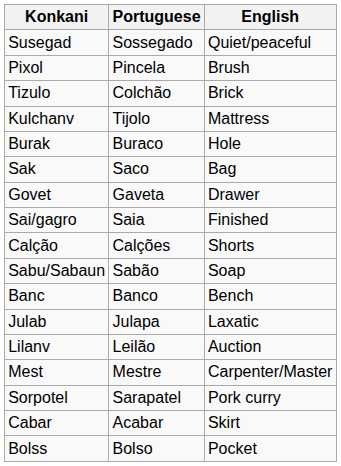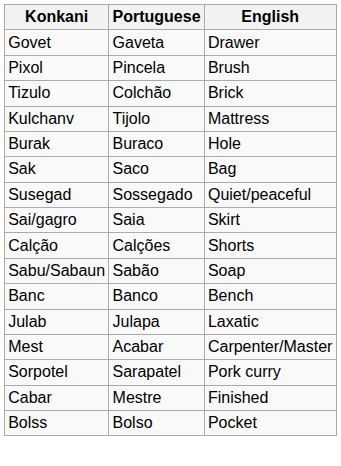rows swapped: Govet <-> Susegad
Sai/gagro | English: Finished -> Skirt
- row: Lilanv | Leilão | Auction
Mest | Portuguese: Mestre -> Acabar
Cabar | Portuguese: Acabar -> Mestre
Cabar | English: Skirt -> Finished
